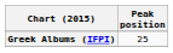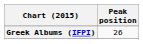Greek Albums (IFPI) | Peak position: 25 -> 26
